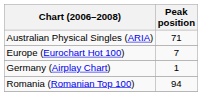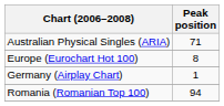Europe (Eurochart Hot 100) | Peak position: 7 -> 8
